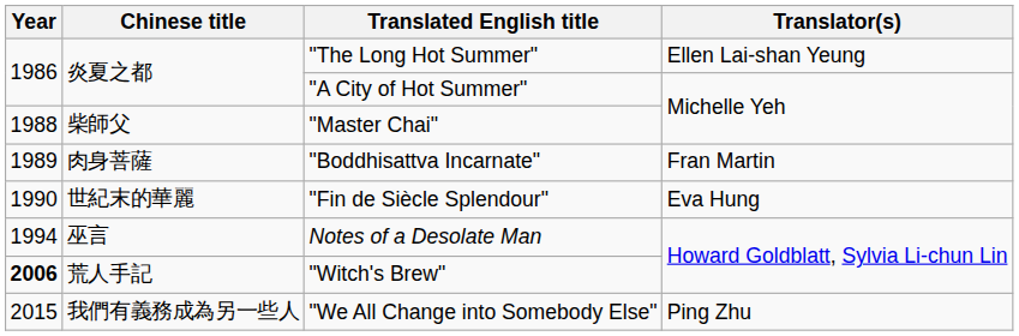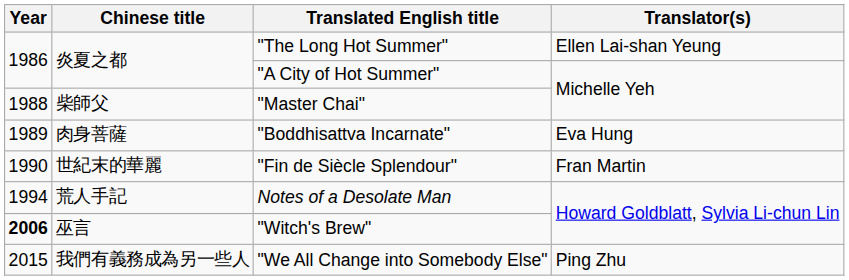"Boddhisattva Incarnate" | Translator(s): Fran Martin -> Eva Hung
"Fin de Siècle Splendour" | Translator(s): Eva Hung -> Fran Martin
Notes of a Desolate Man | Chinese title: 巫言 -> 荒人手記
"Witch's Brew" | Chinese title: 荒人手記 -> 巫言
